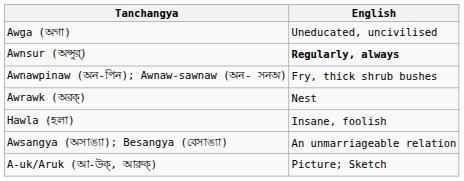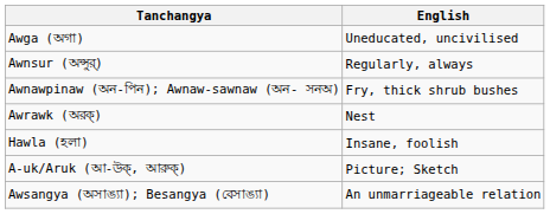Awnsur (অন্সুর্) | English: bold -> normal
rows swapped: Awsangya (অসাঙ্যা); Besangya (বেসাঙ্যা) <-> A-uk/Aruk (আ-উক্, আরুক্)
